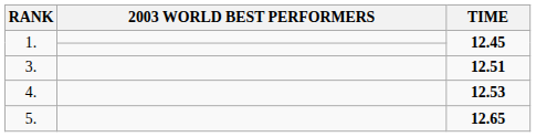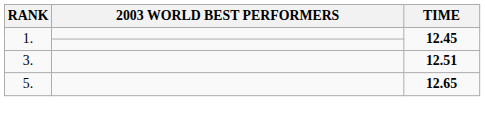- row: 4. | 12.53
